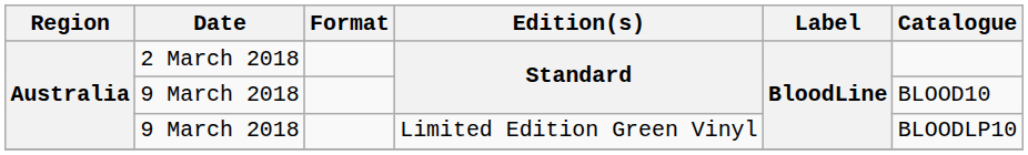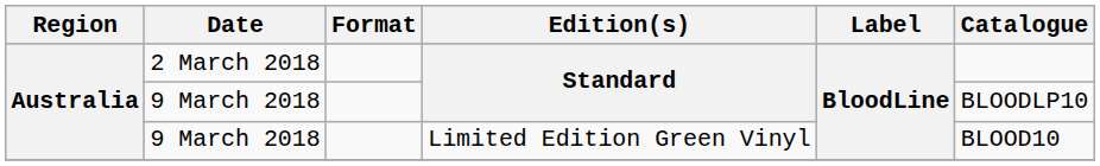9 March 2018 / Standard | Catalogue: BLOOD10 -> BLOODLP10
9 March 2018 / Limited Edition Green Vinyl | Catalogue: BLOODLP10 -> BLOOD10
